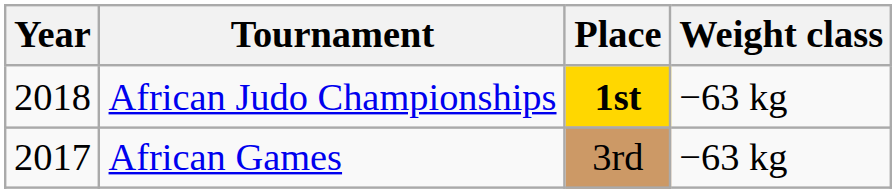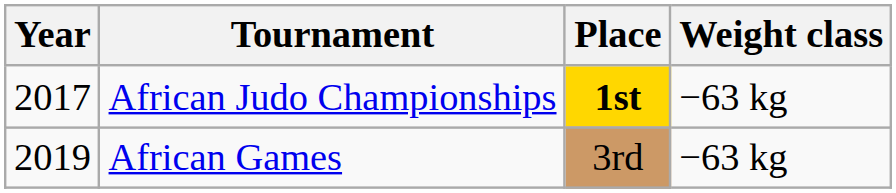African Judo Championships | Year: 2018 -> 2017
African Games | Year: 2017 -> 2019
